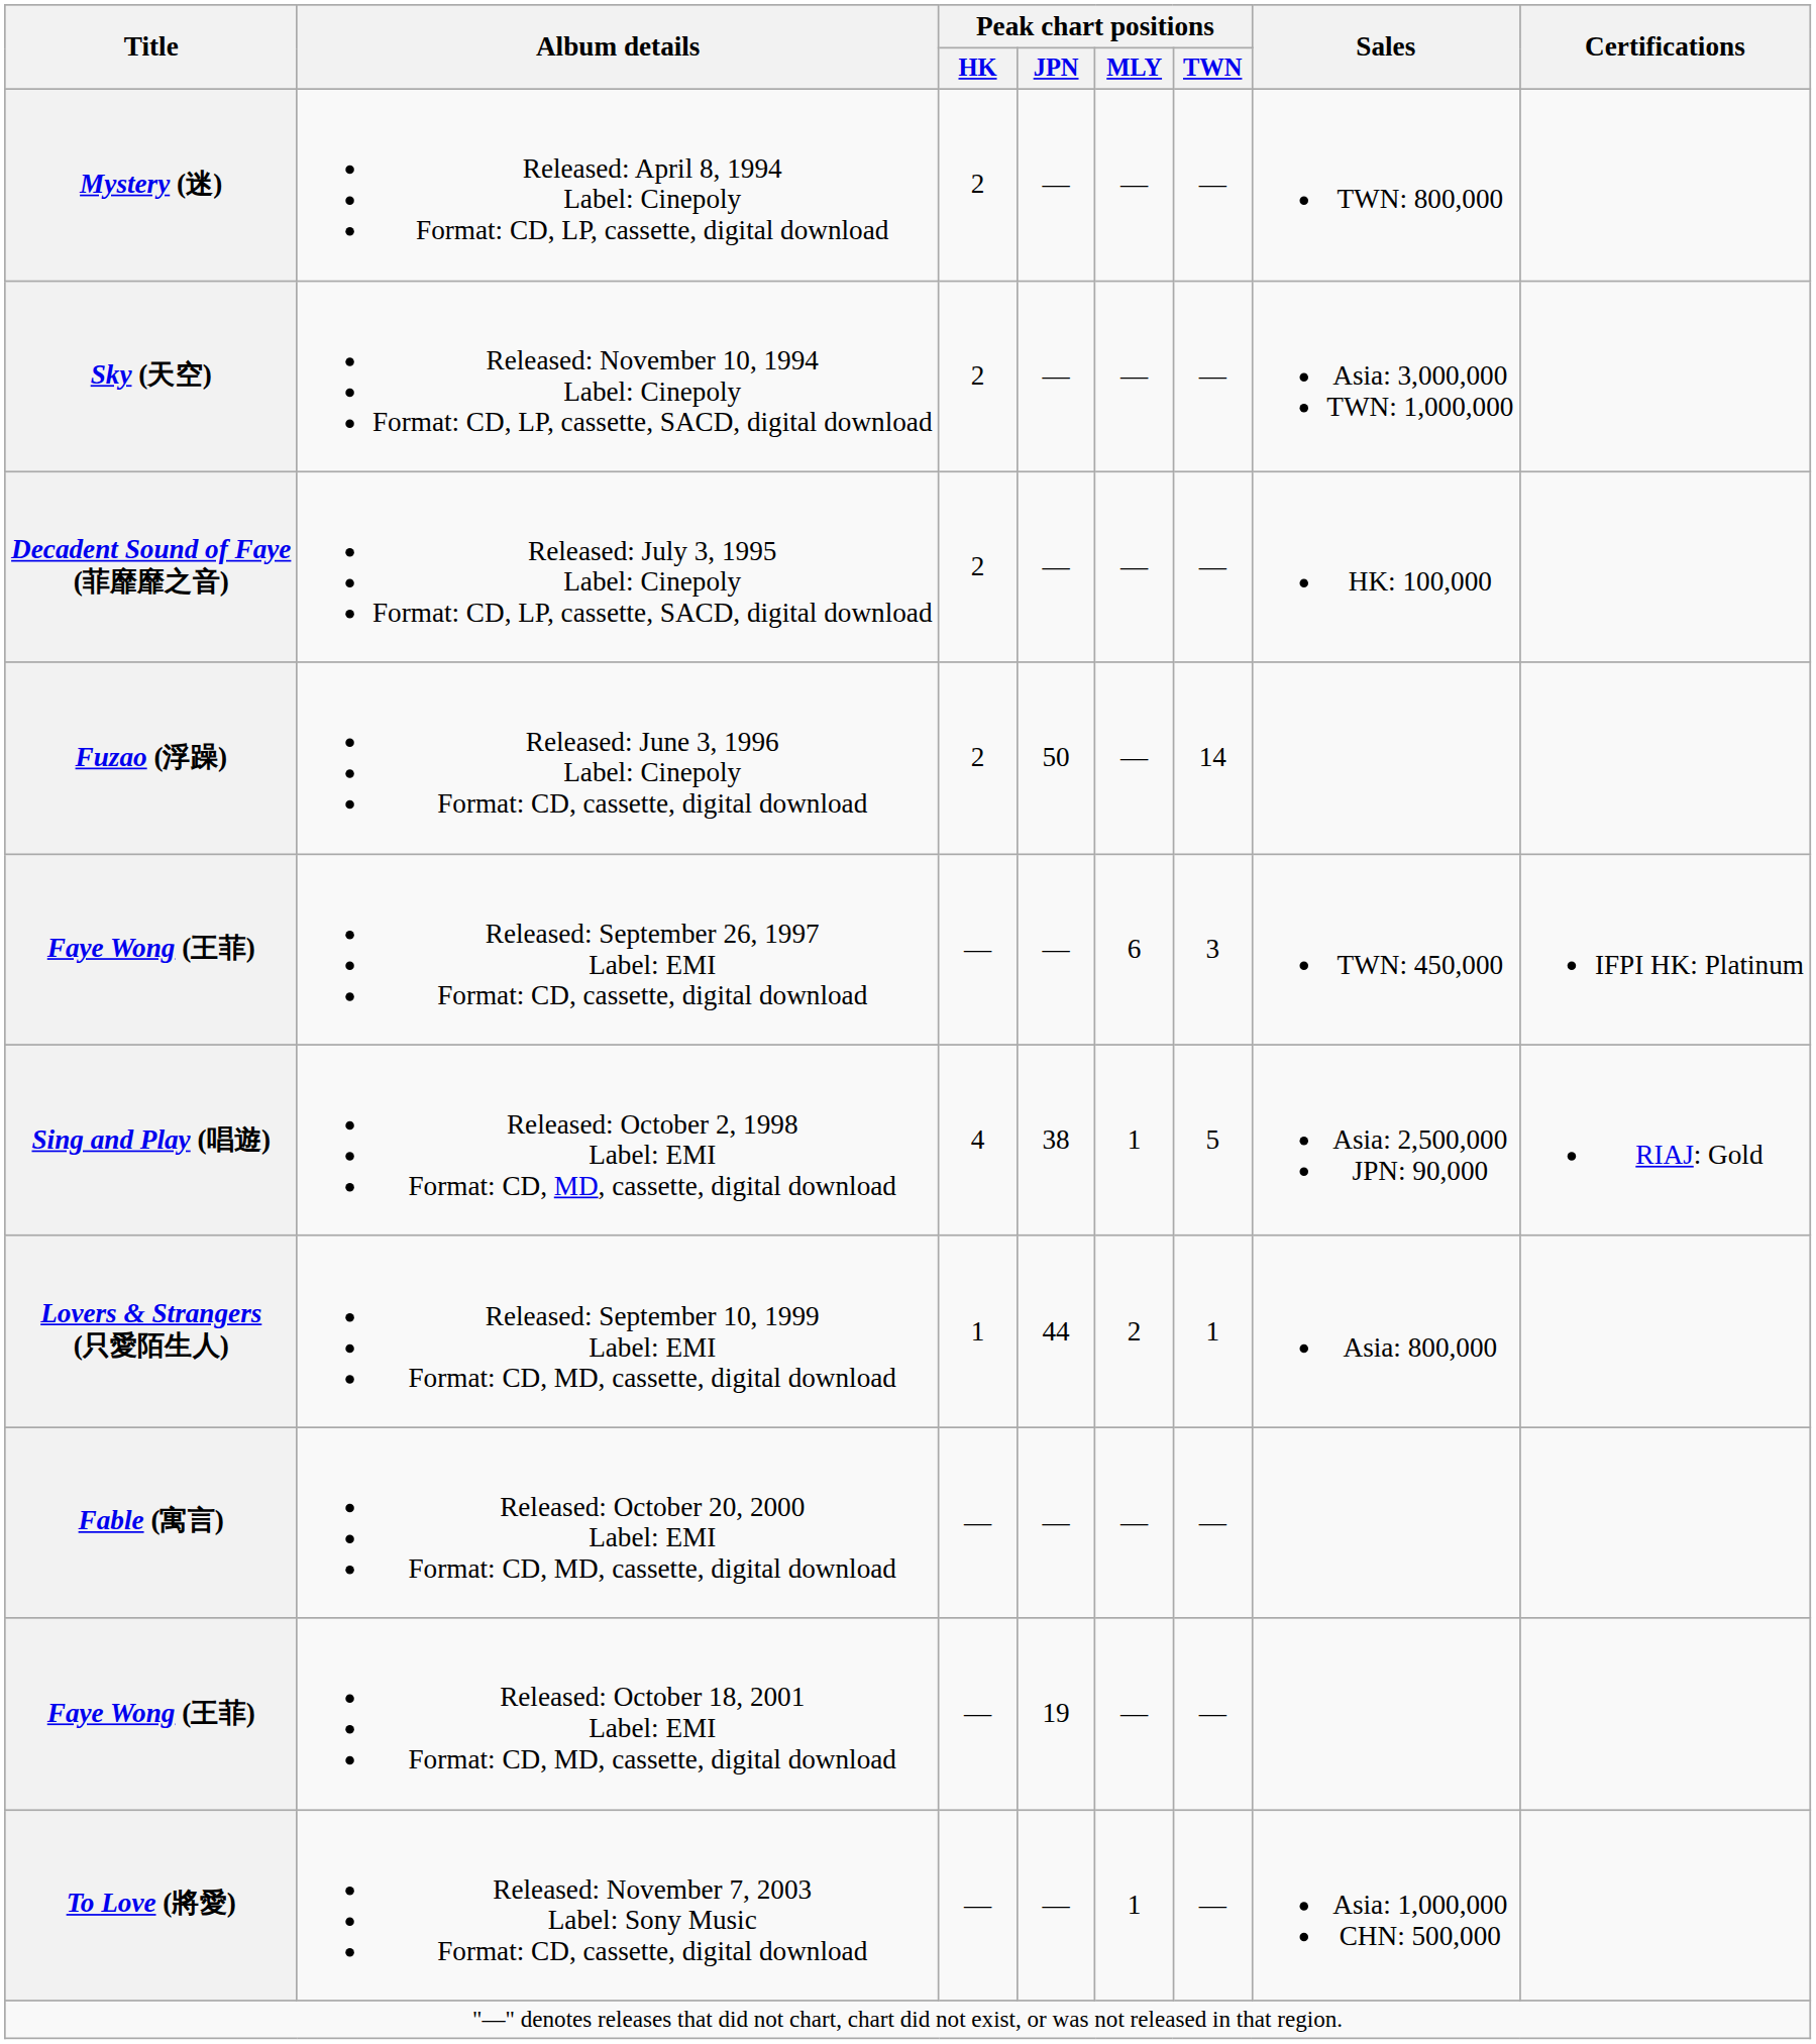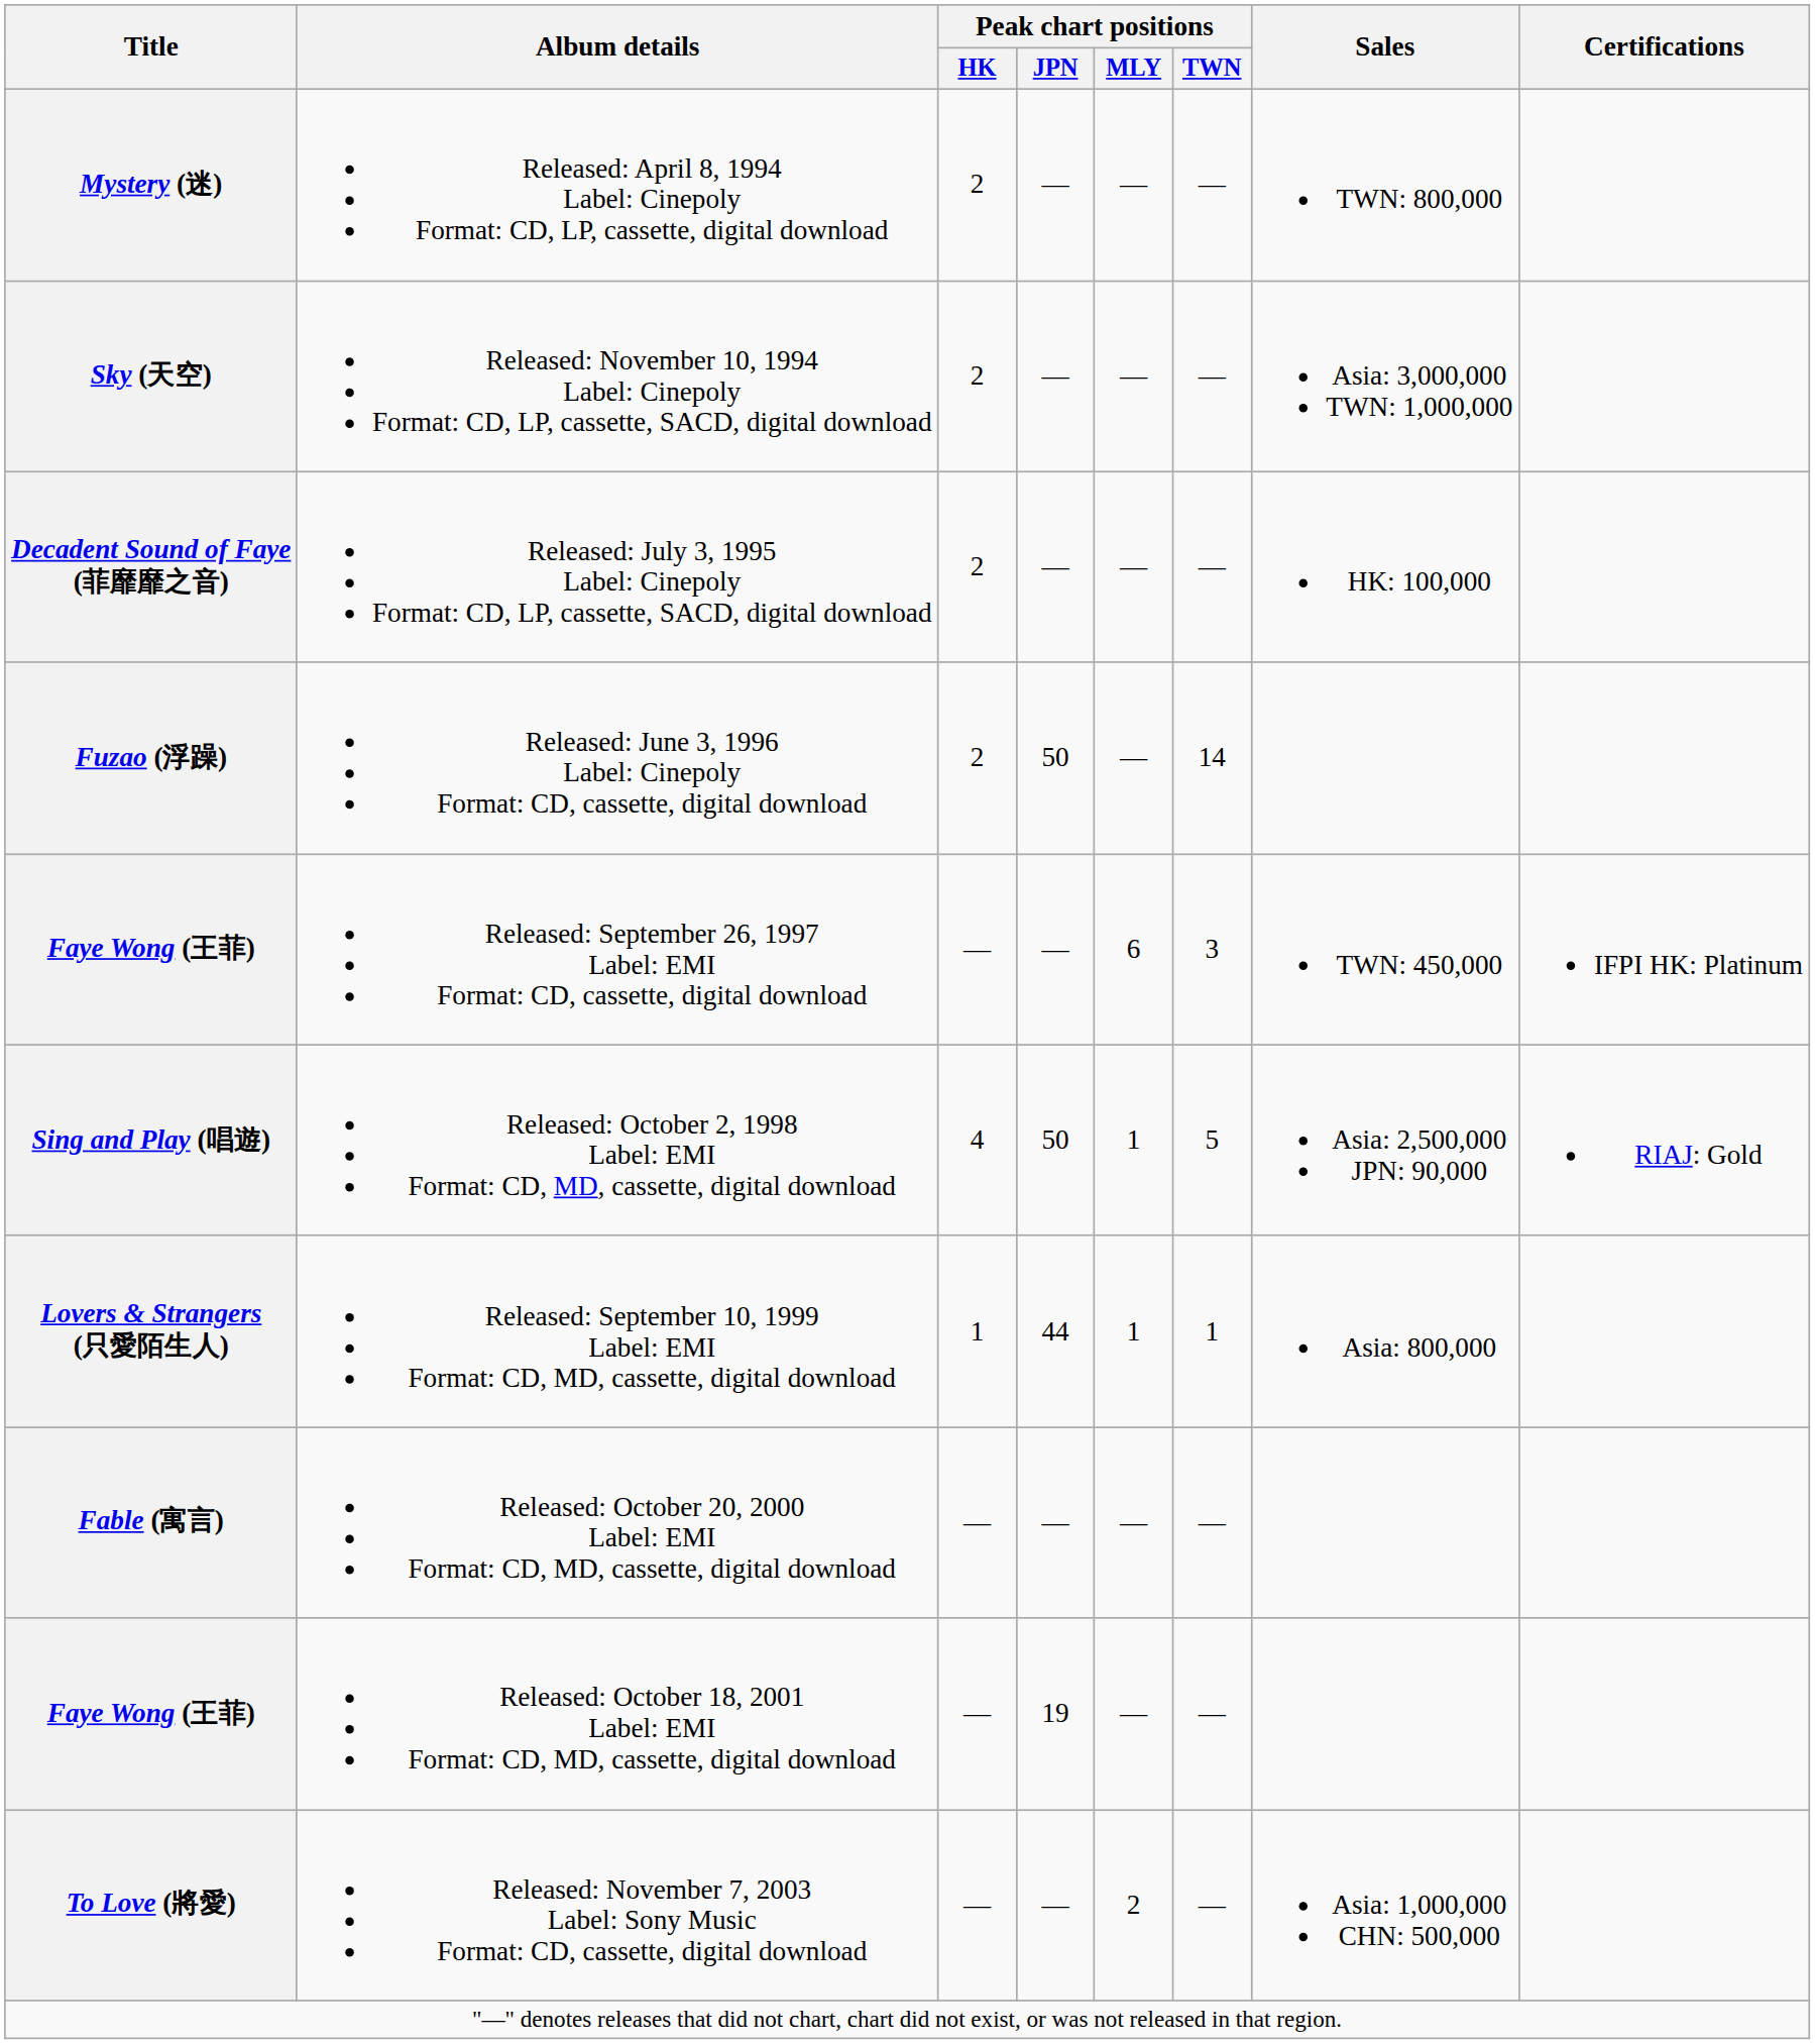Sing and Play (唱遊) | Peak chart positions / JPN: 38 -> 50
Lovers & Strangers (只愛陌生人) | Peak chart positions / MLY: 2 -> 1
To Love (將愛) | Peak chart positions / MLY: 1 -> 2
